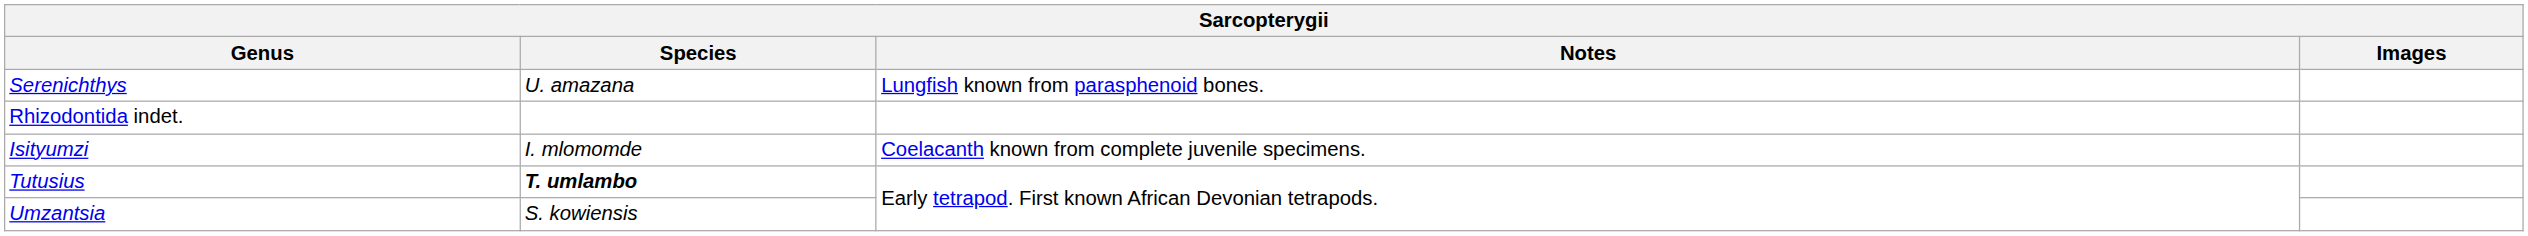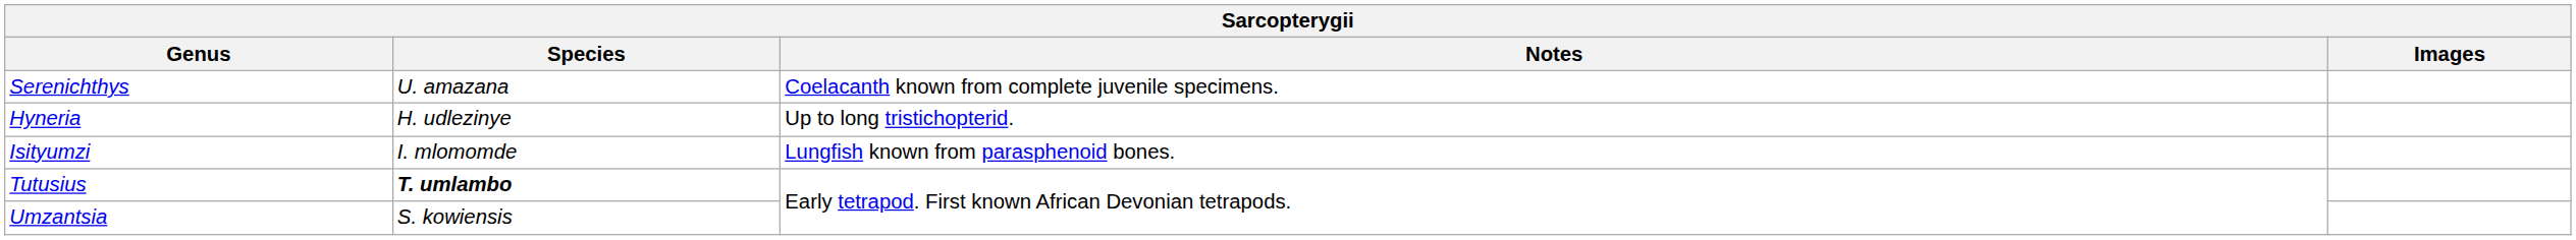Serenichthys | Notes: Lungfish known from parasphenoid bones. -> Coelacanth known from complete juvenile specimens.
+ row: Hyneria | H. udlezinye | Up to long tristichopterid.
- row: Rhizodontida indet.
Isityumzi | Notes: Coelacanth known from complete juvenile specimens. -> Lungfish known from parasphenoid bones.
